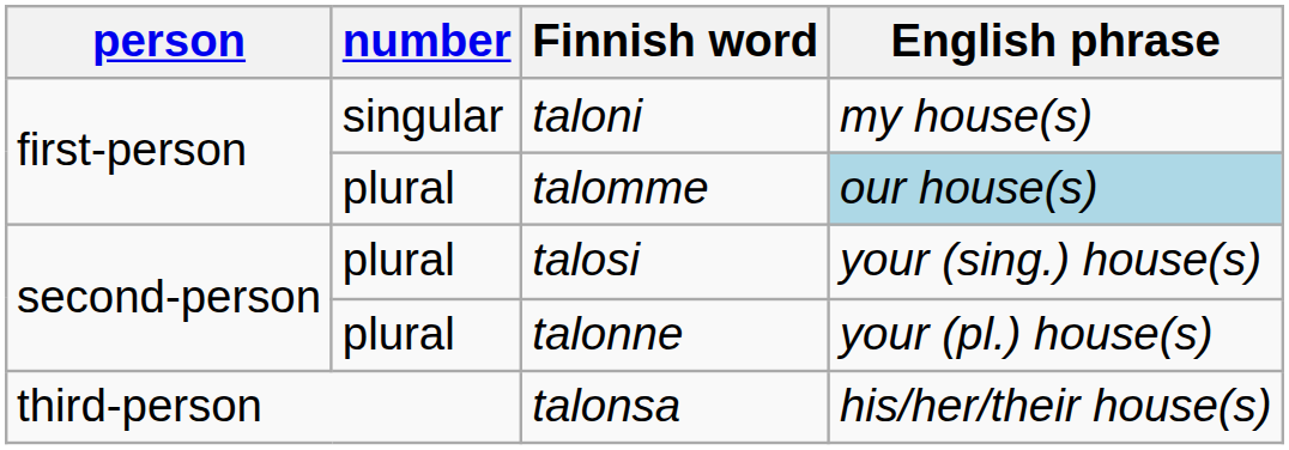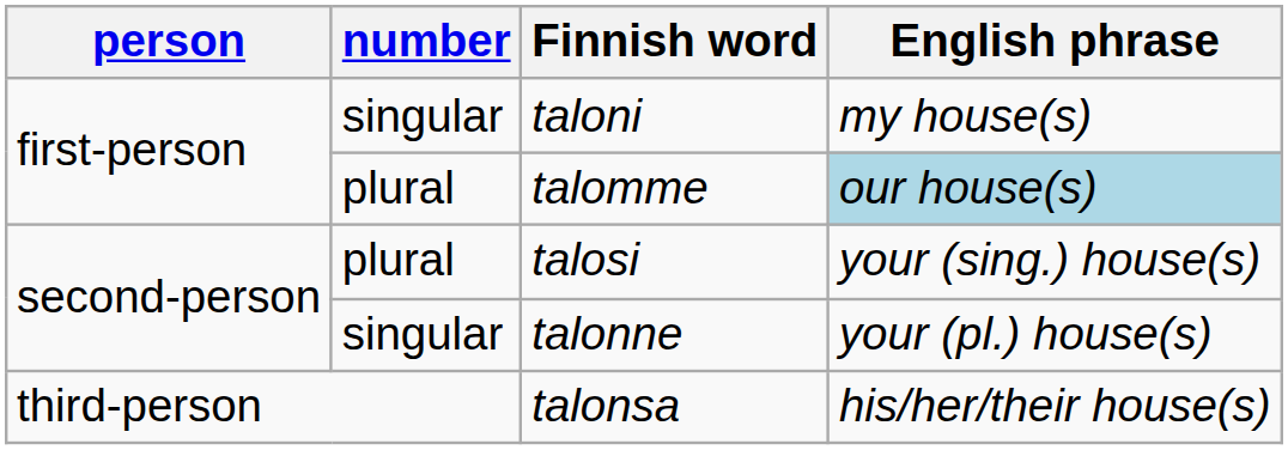talonne | number: plural -> singular
